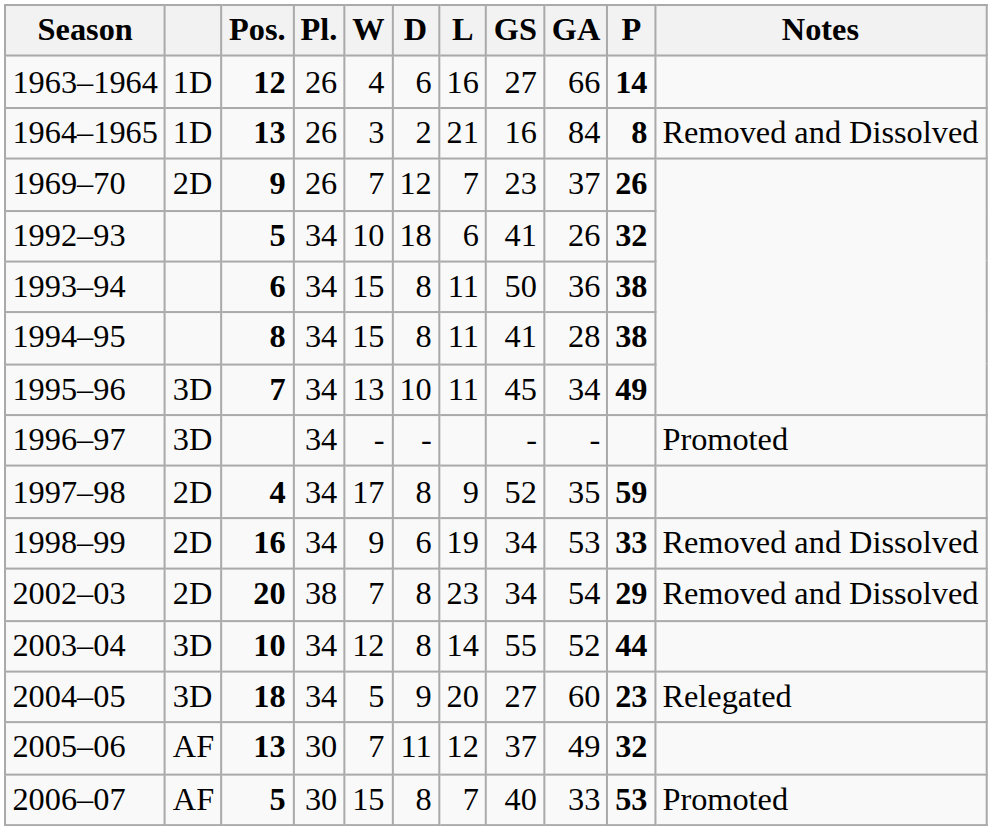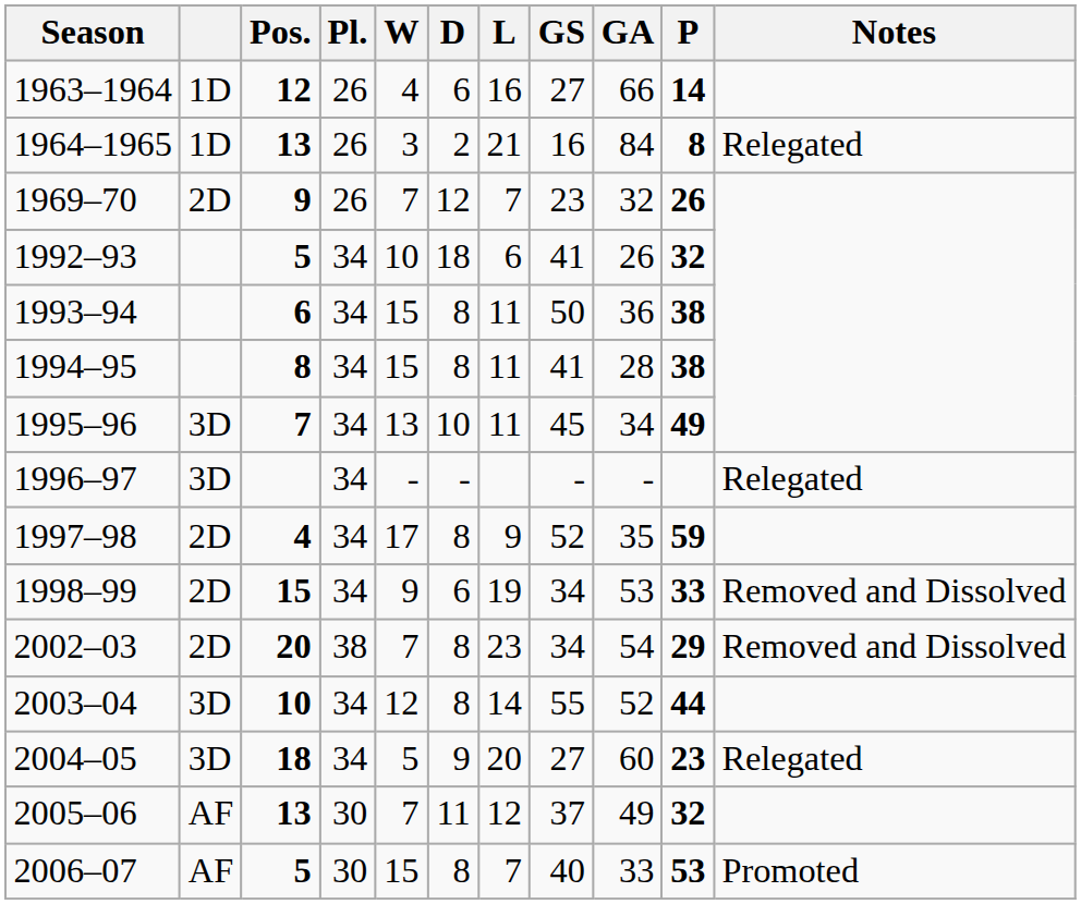1964–1965 | Notes: Removed and Dissolved -> Relegated
1969–70 | GA: 37 -> 32
1996–97 | Notes: Promoted -> Relegated
1998–99 | Pos.: 16 -> 15
